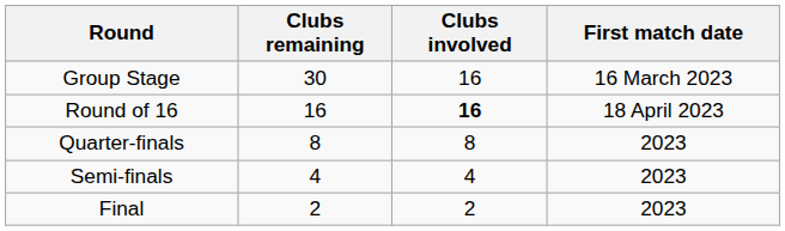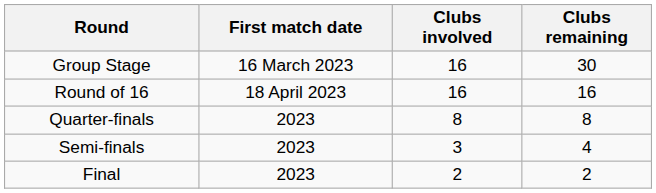columns swapped: Clubs remaining <-> First match date
Round of 16 | Clubs involved: bold -> normal
Semi-finals | Clubs involved: 4 -> 3
